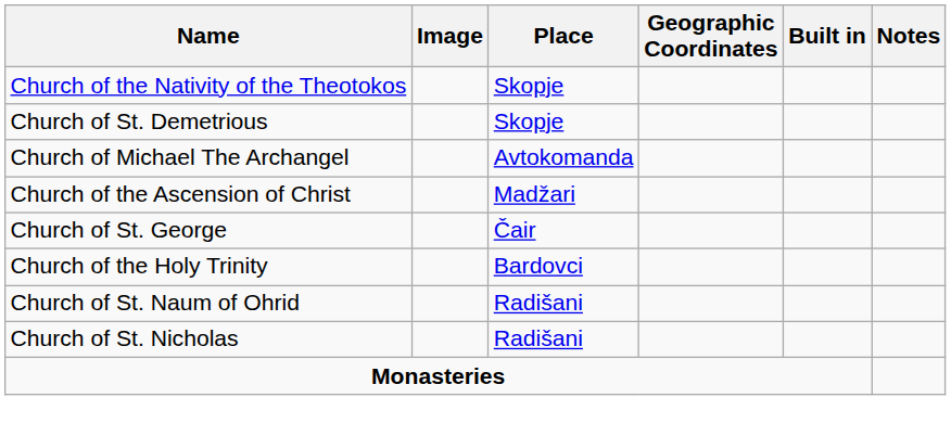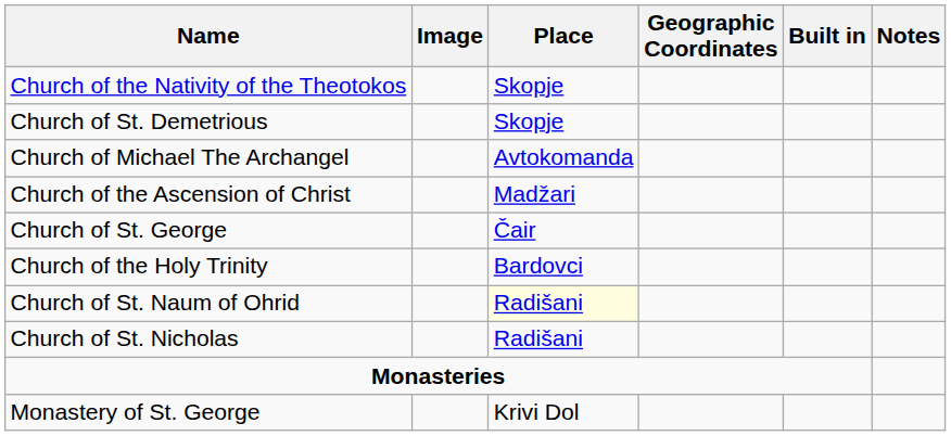Church of St. Naum of Ohrid | Place: no background -> lightyellow background
+ row: Monastery of St. George | Krivi Dol
